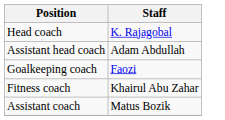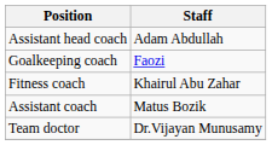- row: Head coach | K. Rajagobal
+ row: Team doctor | Dr.Vijayan Munusamy
